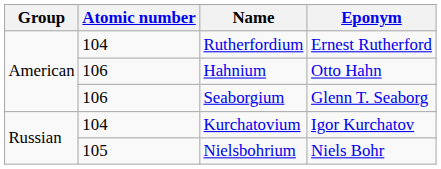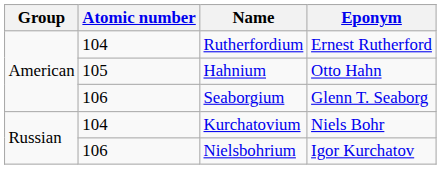Hahnium | Atomic number: 106 -> 105
Kurchatovium | Eponym: Igor Kurchatov -> Niels Bohr
Nielsbohrium | Atomic number: 105 -> 106
Nielsbohrium | Eponym: Niels Bohr -> Igor Kurchatov
